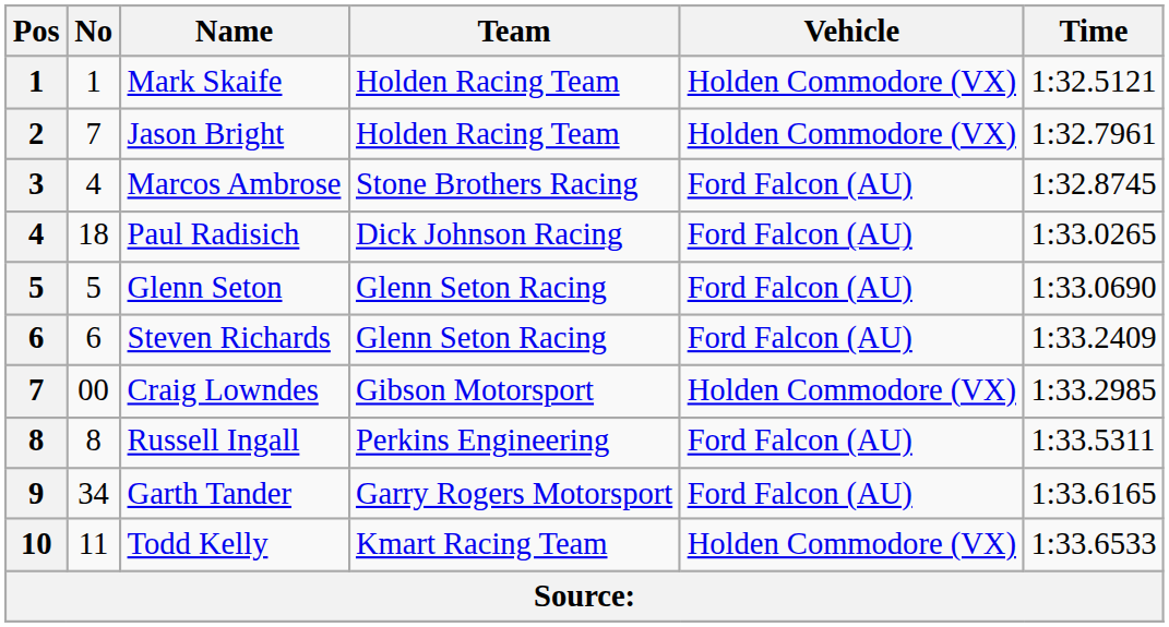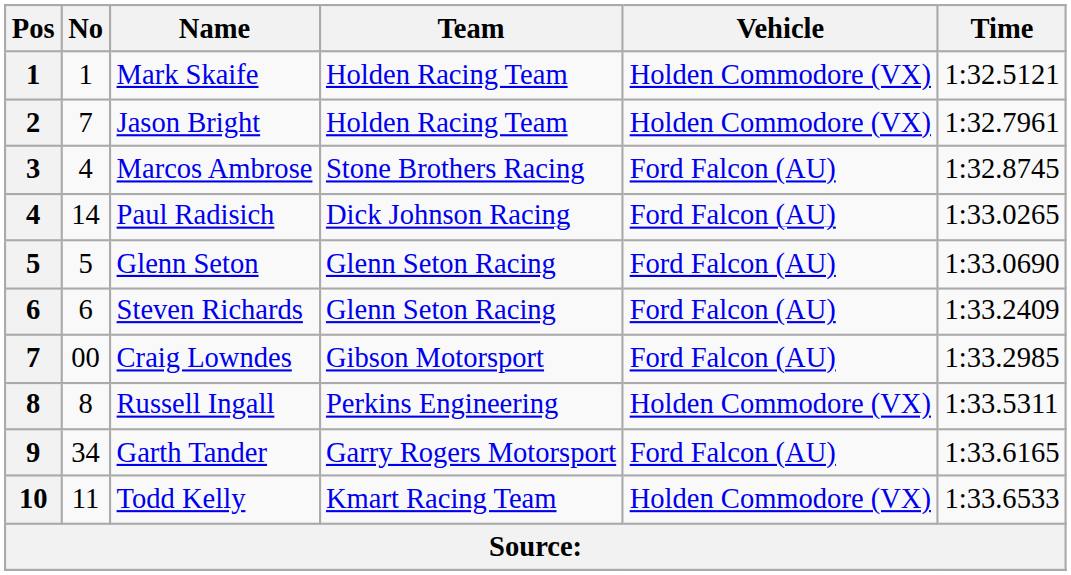Paul Radisich | No: 18 -> 14
Craig Lowndes | Vehicle: Holden Commodore (VX) -> Ford Falcon (AU)
Russell Ingall | Vehicle: Ford Falcon (AU) -> Holden Commodore (VX)
